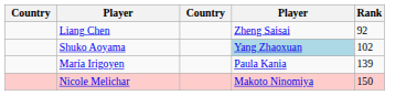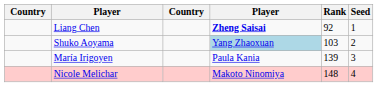+ column: Seed | 1 | 2 | 3 | 4
Liang Chen | column 4: normal -> bold
Shuko Aoyama | Rank: 102 -> 103
Nicole Melichar | Rank: 150 -> 148
